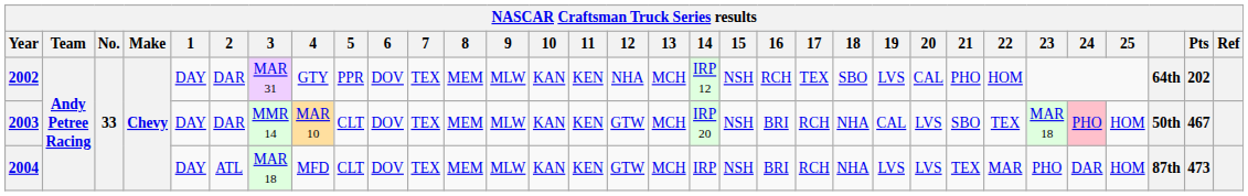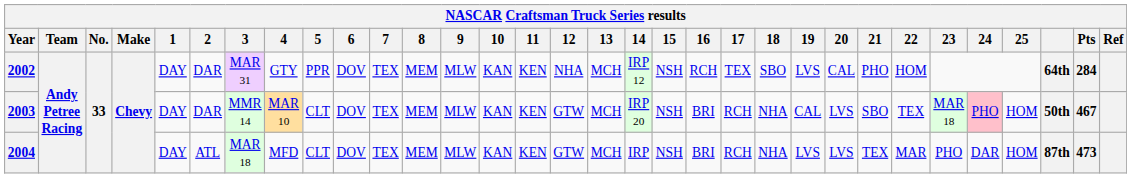2002 | Pts: 202 -> 284
